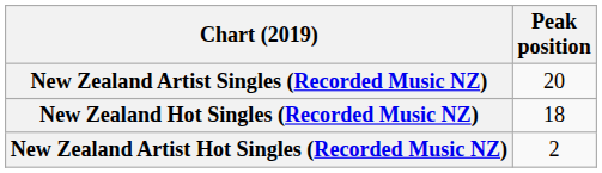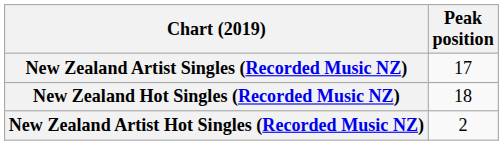New Zealand Artist Singles (Recorded Music NZ) | Peak position: 20 -> 17
